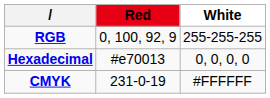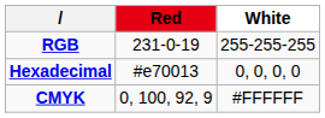RGB | Red: 0, 100, 92, 9 -> 231-0-19
CMYK | Red: 231-0-19 -> 0, 100, 92, 9
